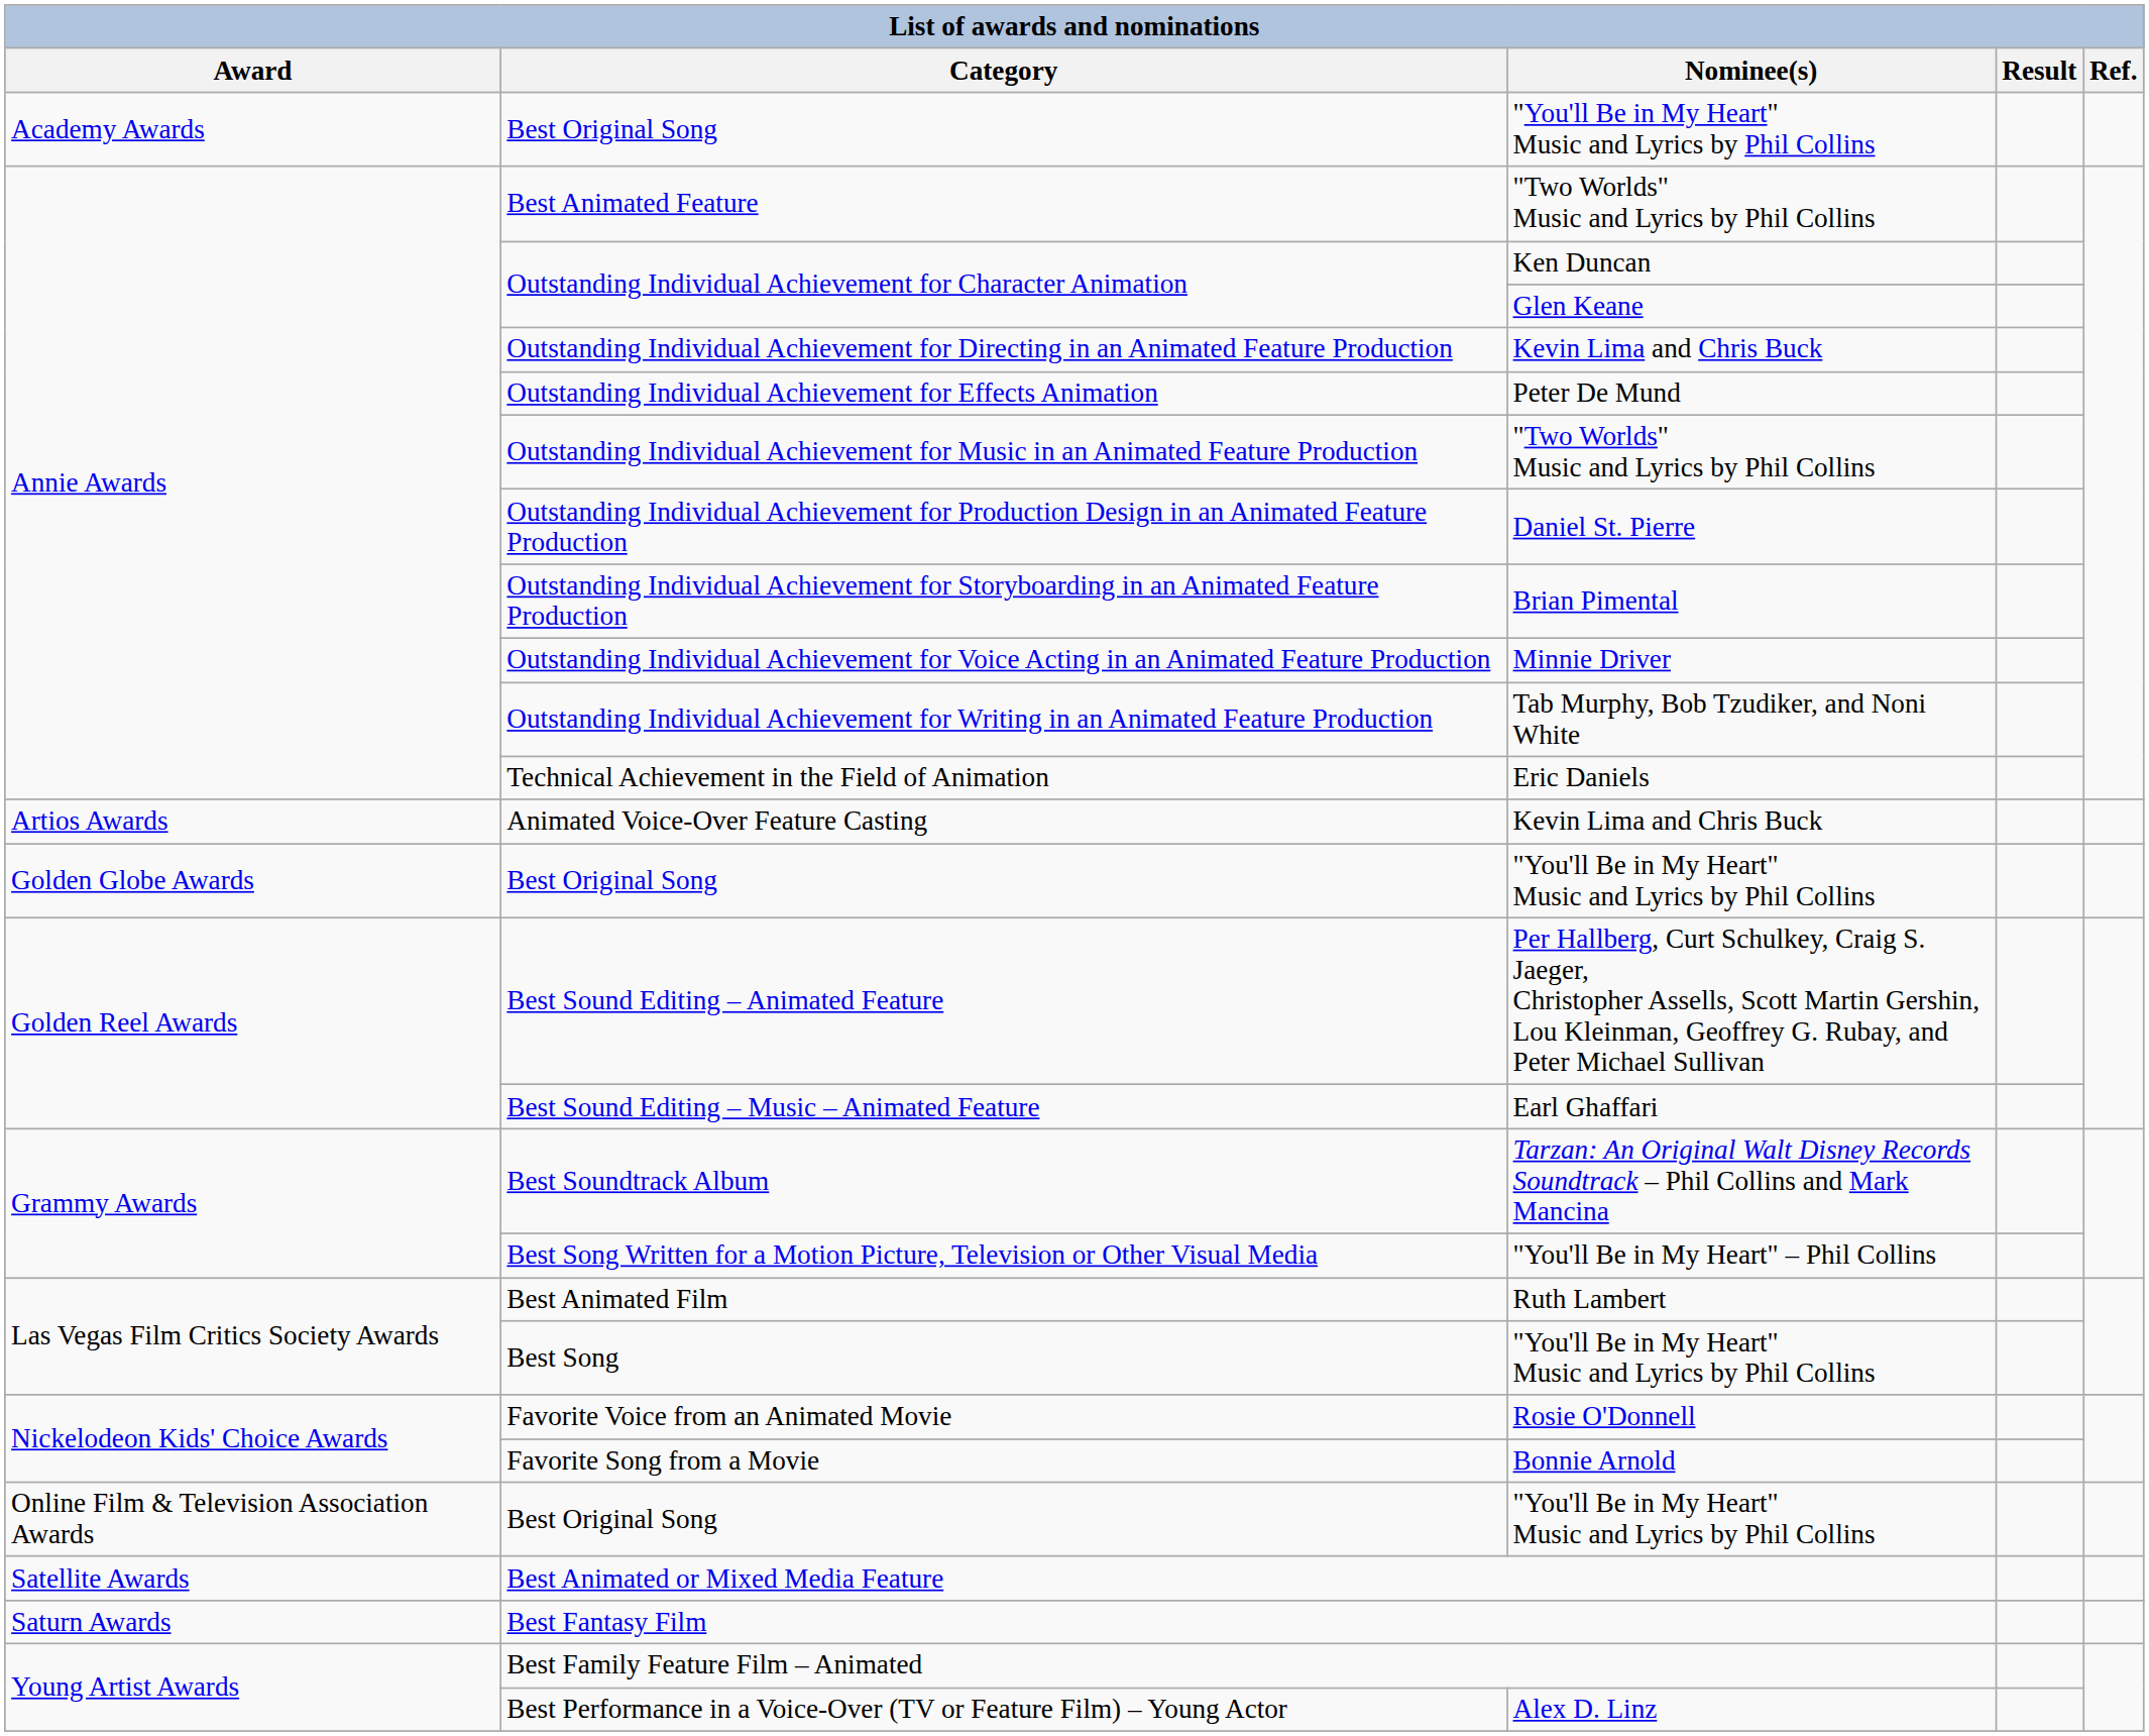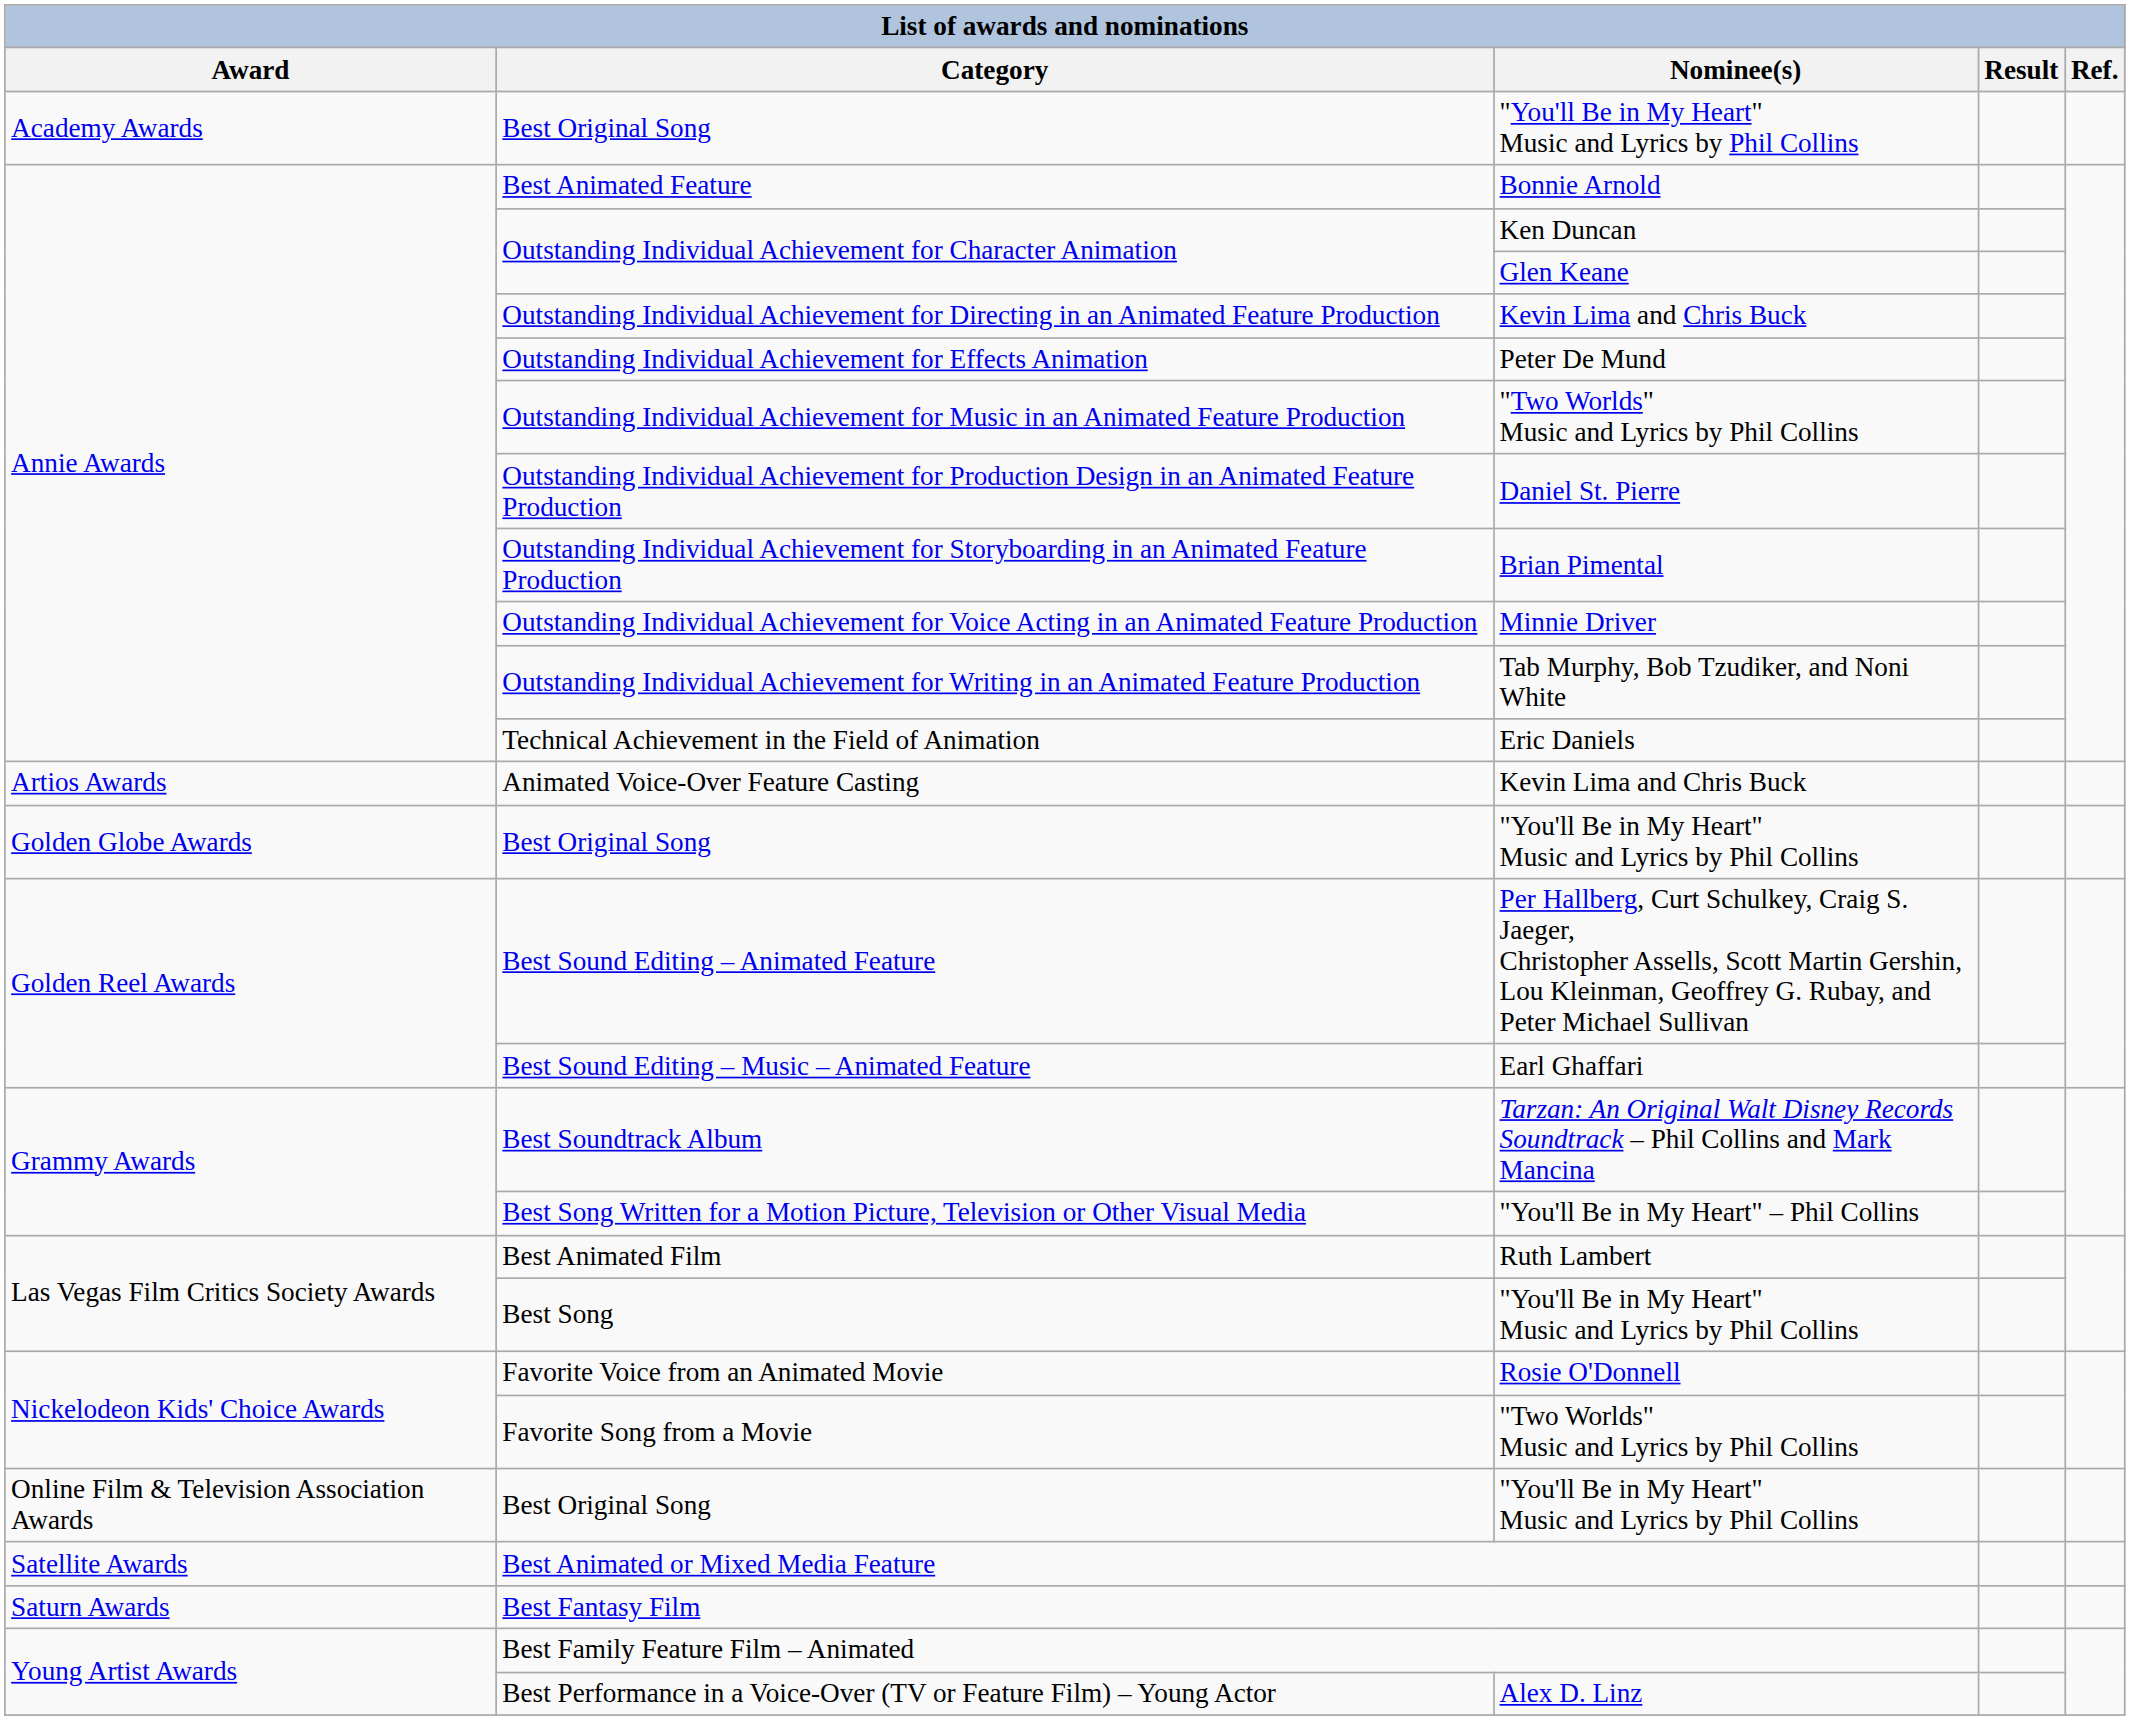Best Animated Feature | Nominee(s): "Two Worlds" Music and Lyrics by Phil Collins -> Bonnie Arnold
Favorite Song from a Movie | Nominee(s): Bonnie Arnold -> "Two Worlds" Music and Lyrics by Phil Collins
